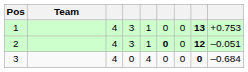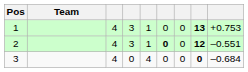2 | column 9: –0.051 -> –0.551
